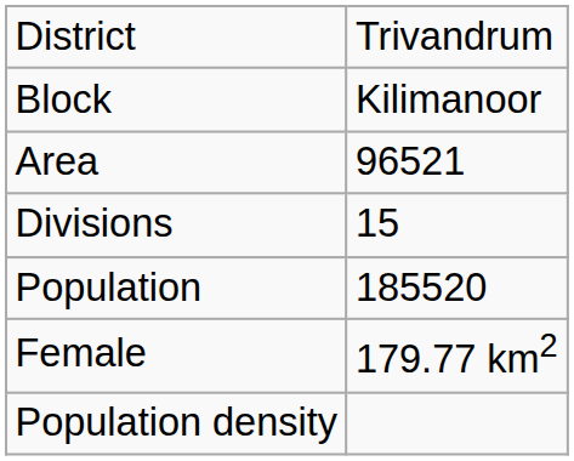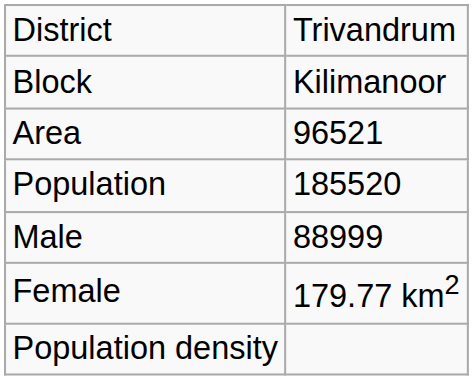- row: Divisions | 15
+ row: Male | 88999
